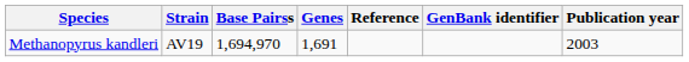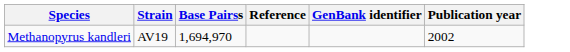- column: Genes | 1,691
Methanopyrus kandleri | Publication year: 2003 -> 2002
